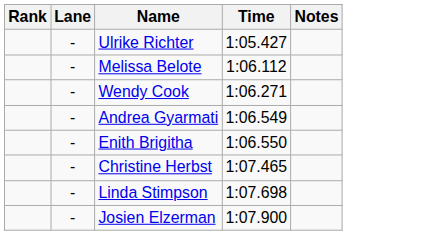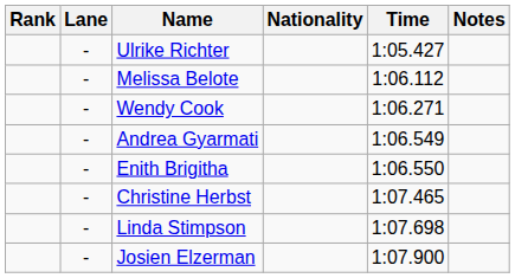+ column: Nationality
